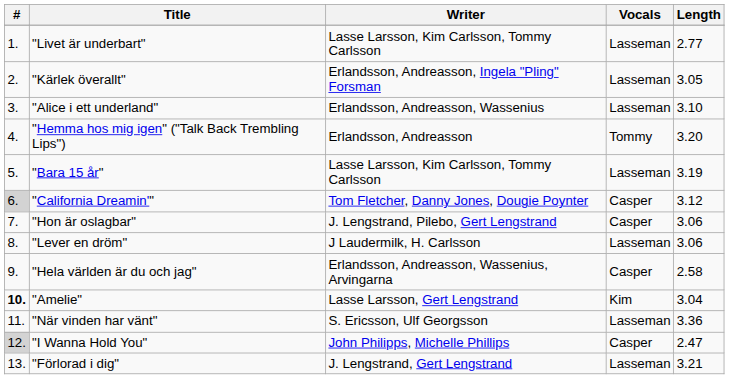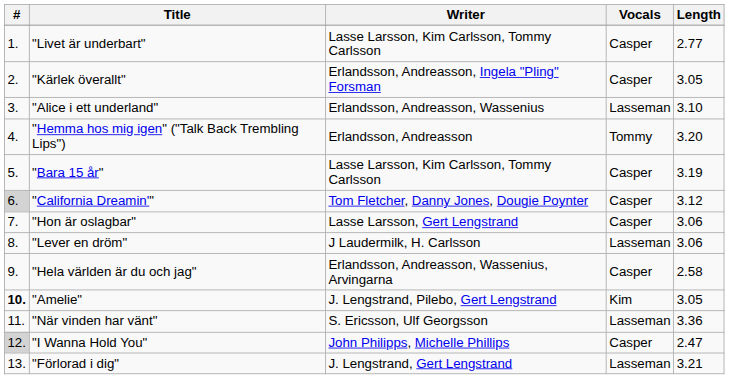"Livet är underbart" | Vocals: Lasseman -> Casper
"Kärlek överallt" | Vocals: Lasseman -> Casper
"Bara 15 år" | Vocals: Lasseman -> Casper
"Hon är oslagbar" | Writer: J. Lengstrand, Pilebo, Gert Lengstrand -> Lasse Larsson, Gert Lengstrand
"Amelie" | Writer: Lasse Larsson, Gert Lengstrand -> J. Lengstrand, Pilebo, Gert Lengstrand
"Amelie" | Length: 3.04 -> 3.05
